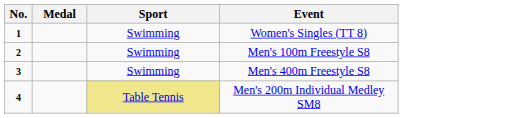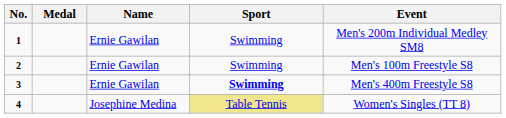+ column: Name | Ernie Gawilan | Ernie Gawilan | Ernie Gawilan | Josephine Medina
1 | Event: Women's Singles (TT 8) -> Men's 200m Individual Medley SM8
3 | Sport: normal -> bold
4 | Event: Men's 200m Individual Medley SM8 -> Women's Singles (TT 8)
